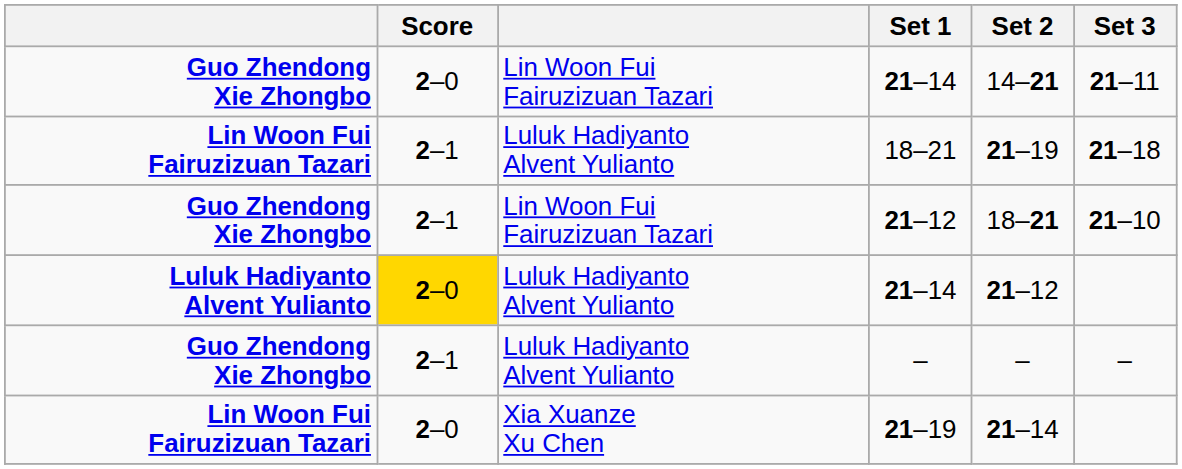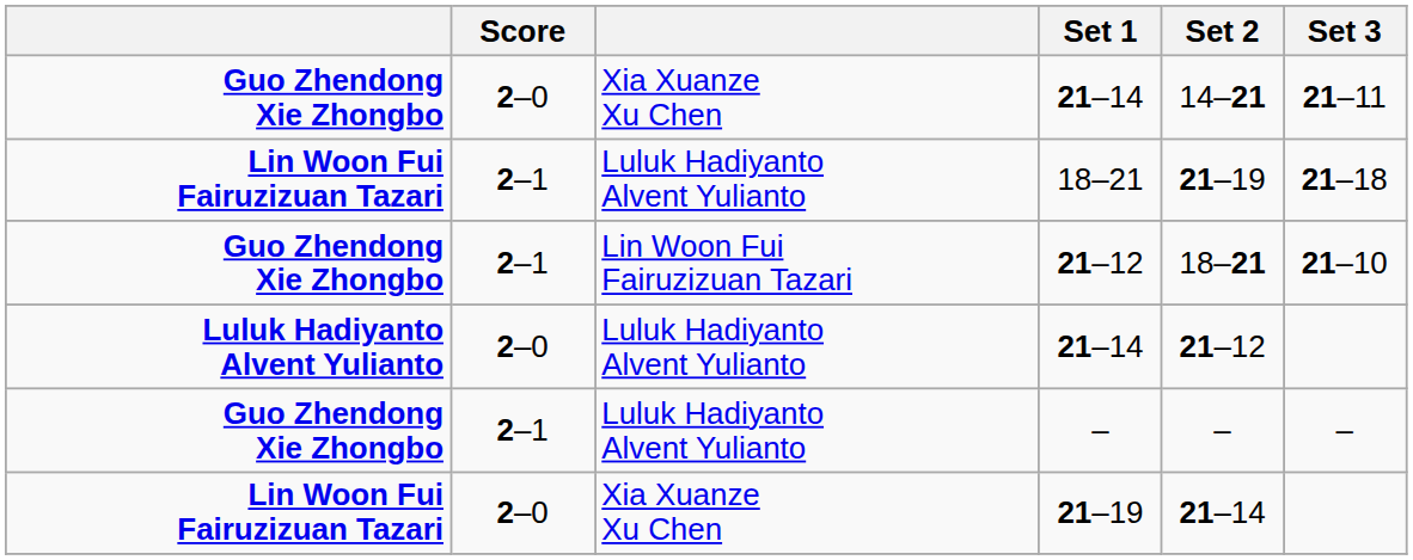Guo Zhendong Xie Zhongbo / 21–14 | column 3: Lin Woon Fui Fairuzizuan Tazari -> Xia Xuanze Xu Chen
Luluk Hadiyanto Alvent Yulianto / 21–14 | Score: gold background -> no background
